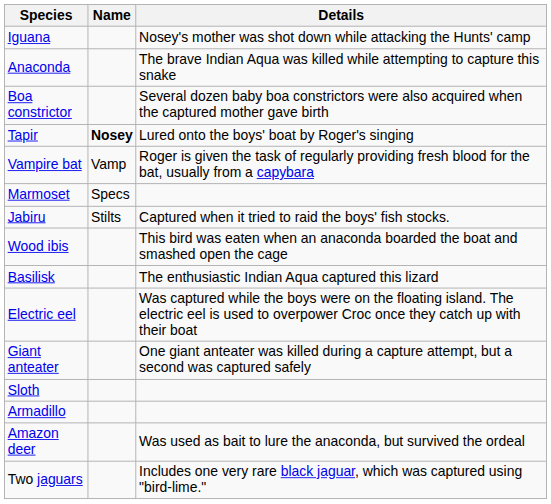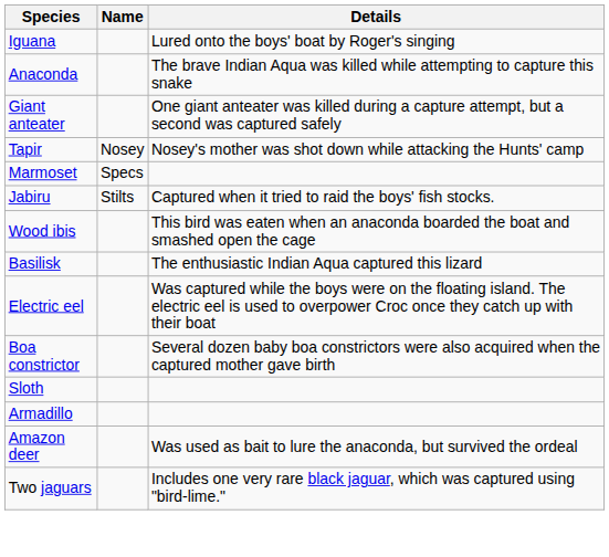Iguana | Details: Nosey's mother was shot down while attacking the Hunts' camp -> Lured onto the boys' boat by Roger's singing
rows swapped: Boa constrictor <-> Giant anteater
Tapir | Name: bold -> normal
Tapir | Details: Lured onto the boys' boat by Roger's singing -> Nosey's mother was shot down while attacking the Hunts' camp
- row: Vampire bat | Vamp | Roger is given the task of regularly providing fresh blood for the bat, usually from a capybara
